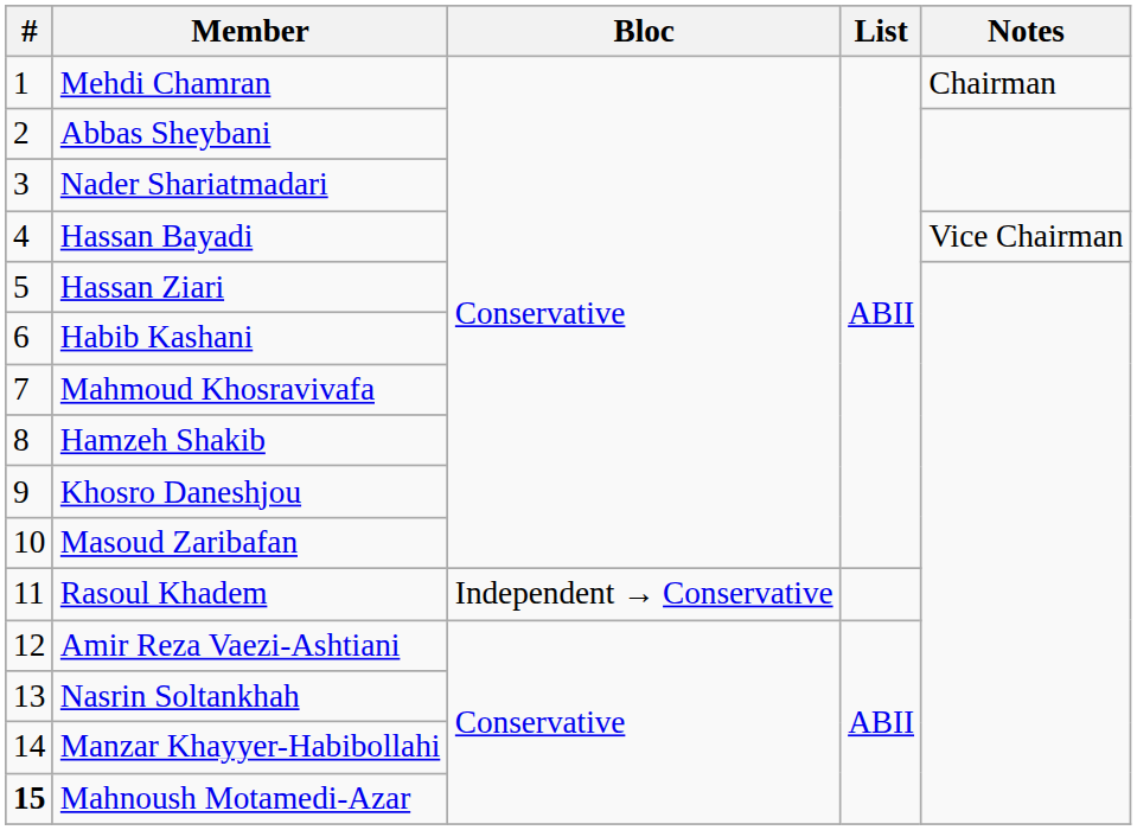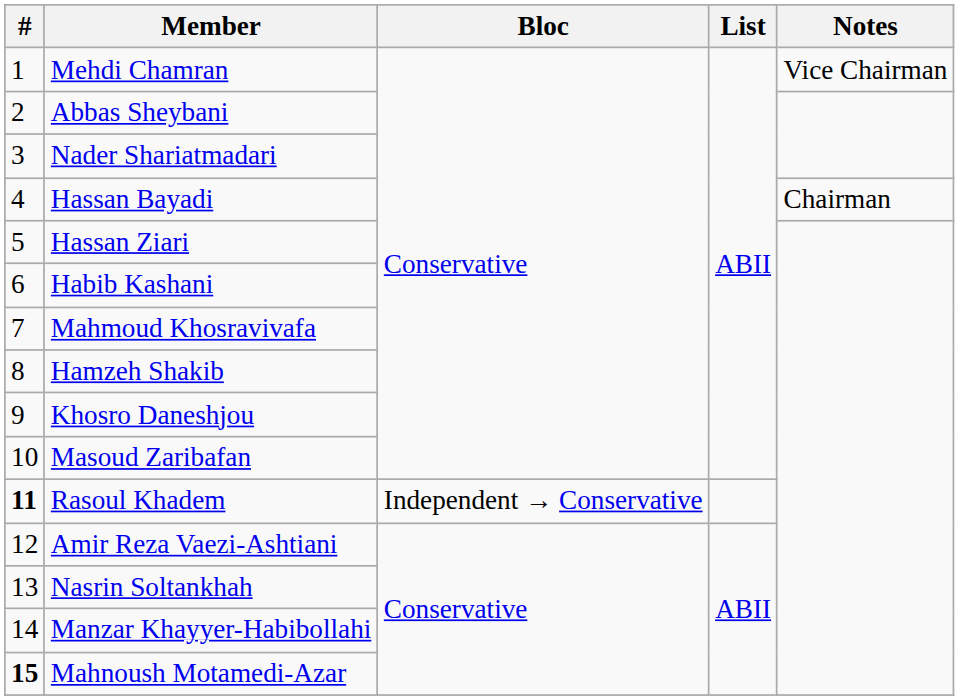Mehdi Chamran | Notes: Chairman -> Vice Chairman
Hassan Bayadi | Notes: Vice Chairman -> Chairman
Rasoul Khadem | #: normal -> bold
